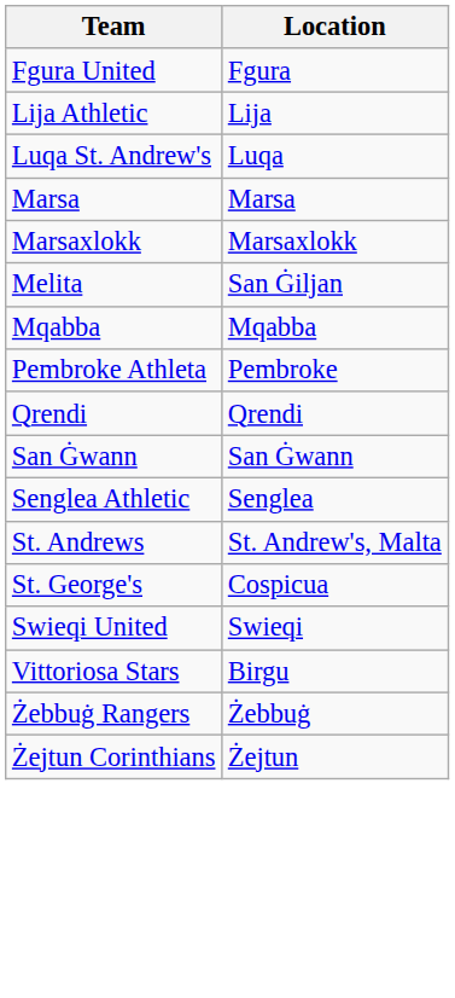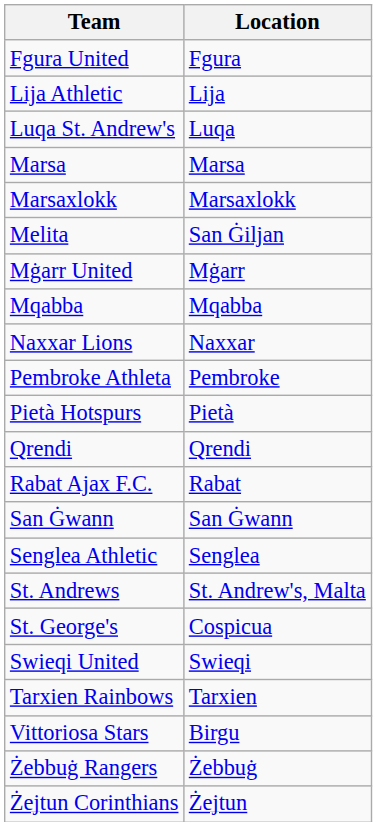+ row: Mġarr United | Mġarr
+ row: Naxxar Lions | Naxxar
+ row: Pietà Hotspurs | Pietà
+ row: Rabat Ajax F.C. | Rabat
+ row: Tarxien Rainbows | Tarxien
